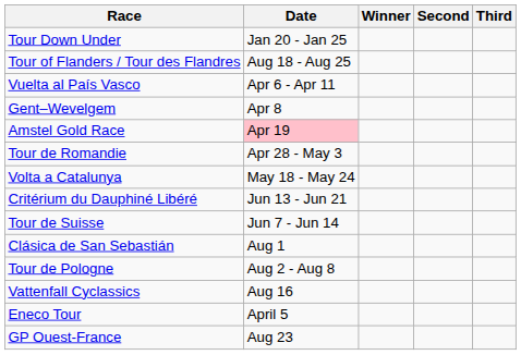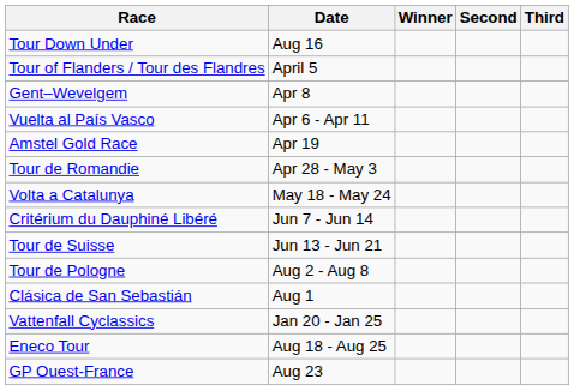Tour Down Under | Date: Jan 20 - Jan 25 -> Aug 16
Tour of Flanders / Tour des Flandres | Date: Aug 18 - Aug 25 -> April 5
rows swapped: Vuelta al País Vasco <-> Gent–Wevelgem
Amstel Gold Race | Date: pink background -> no background
Critérium du Dauphiné Libéré | Date: Jun 13 - Jun 21 -> Jun 7 - Jun 14
Tour de Suisse | Date: Jun 7 - Jun 14 -> Jun 13 - Jun 21
rows swapped: Clásica de San Sebastián <-> Tour de Pologne
Vattenfall Cyclassics | Date: Aug 16 -> Jan 20 - Jan 25
Eneco Tour | Date: April 5 -> Aug 18 - Aug 25
